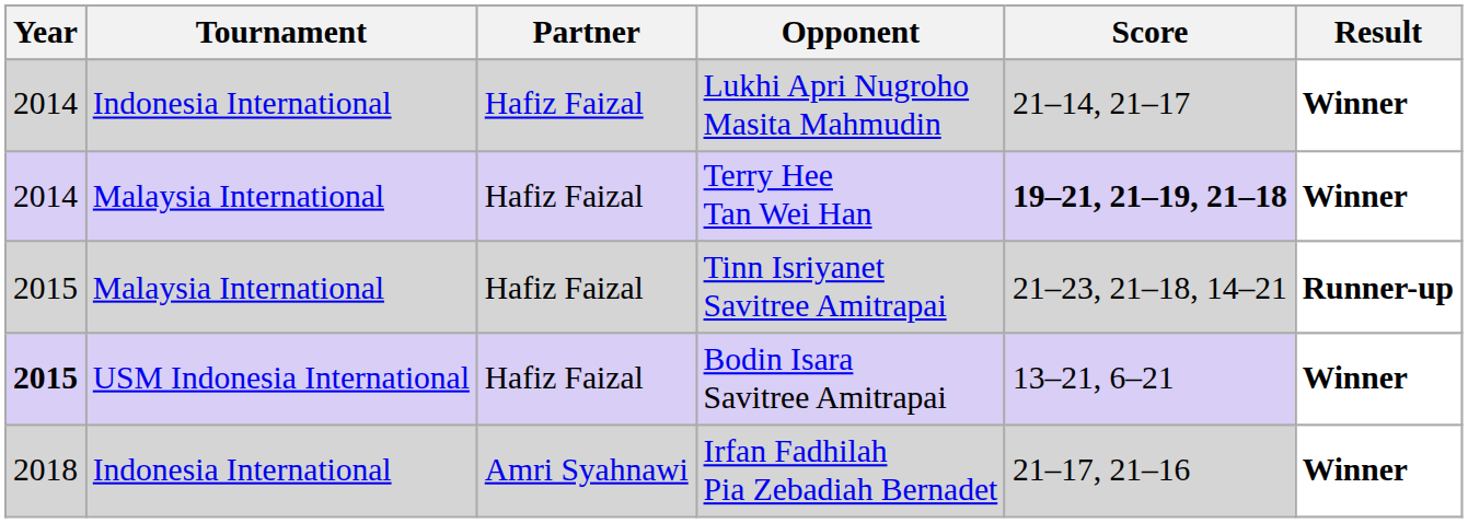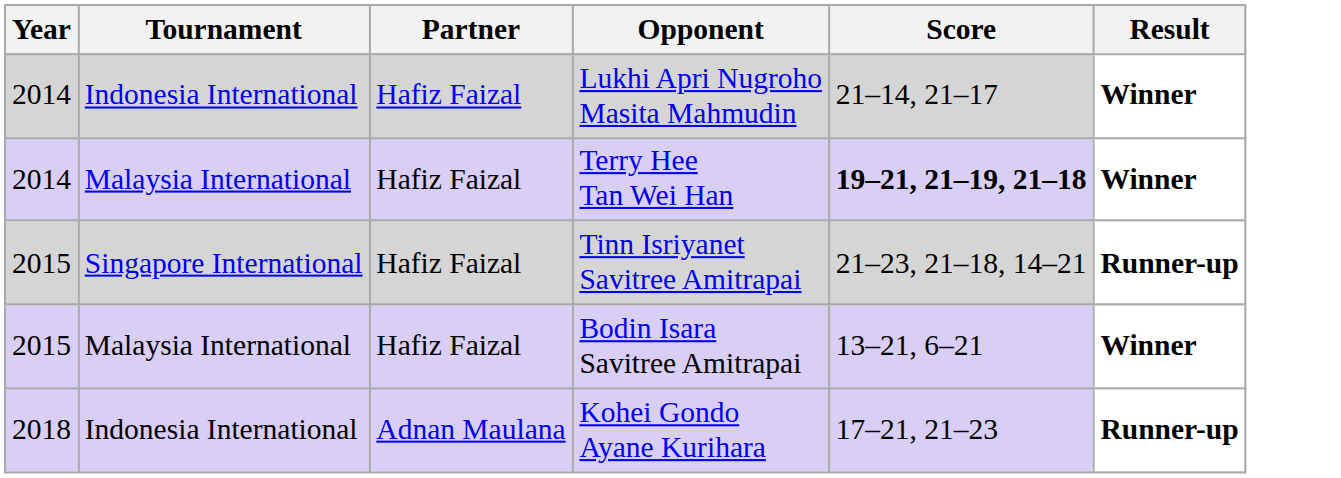Tinn Isriyanet Savitree Amitrapai | Tournament: Malaysia International -> Singapore International
Bodin Isara Savitree Amitrapai | Year: bold -> normal
Bodin Isara Savitree Amitrapai | Tournament: USM Indonesia International -> Malaysia International
- row: 2018 | Indonesia International | Amri Syahnawi | Irfan Fadhilah Pia Zebadiah Bernadet | 21–17, 21–16 | Winner
+ row: 2018 | Indonesia International | Adnan Maulana | Kohei Gondo Ayane Kurihara | 17–21, 21–23 | Runner-up
